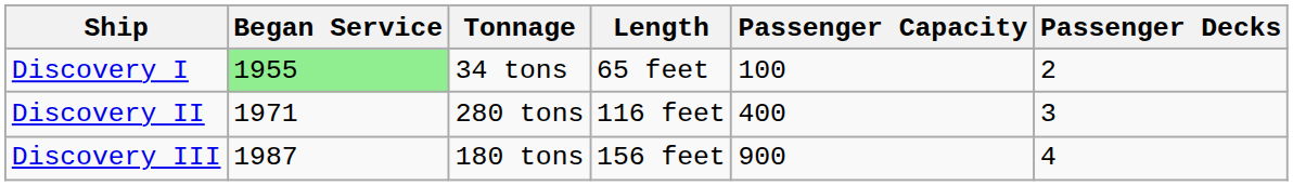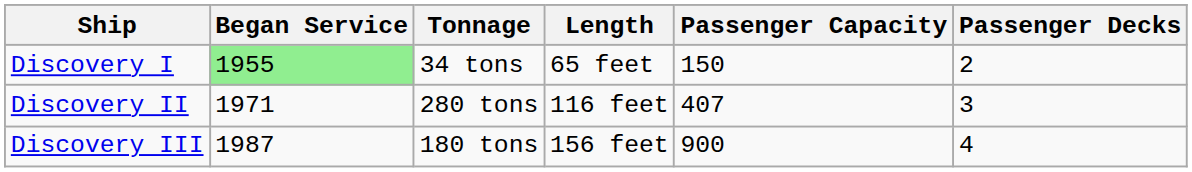Discovery I | Passenger Capacity: 100 -> 150
Discovery II | Passenger Capacity: 400 -> 407
